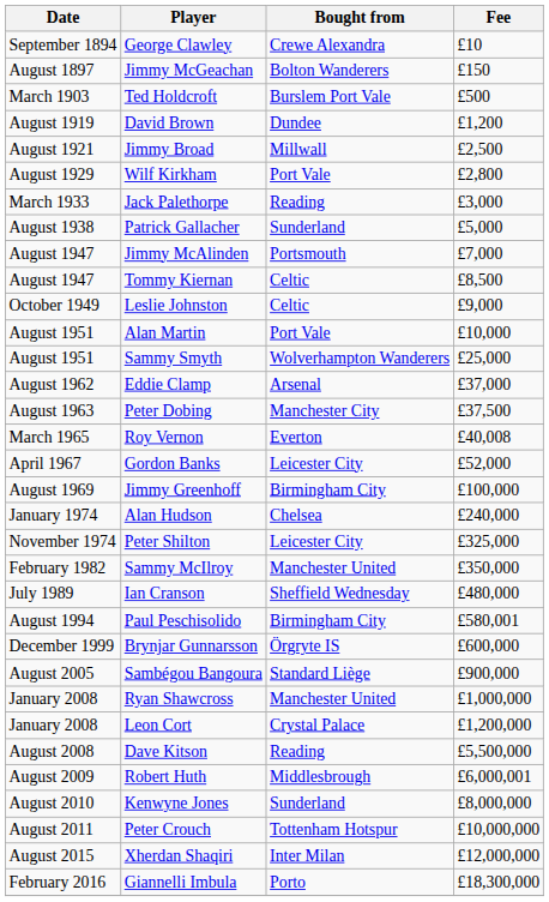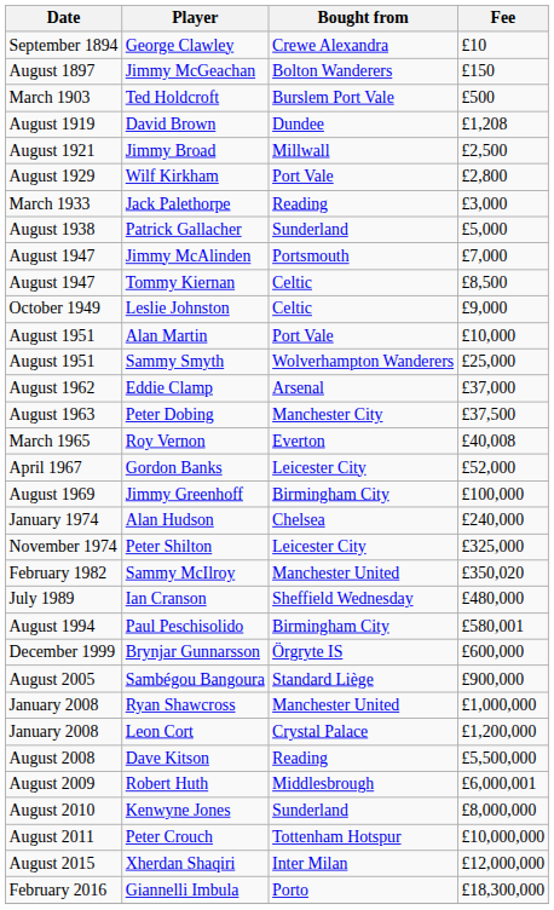David Brown | Fee: £1,200 -> £1,208
Sammy McIlroy | Fee: £350,000 -> £350,020
